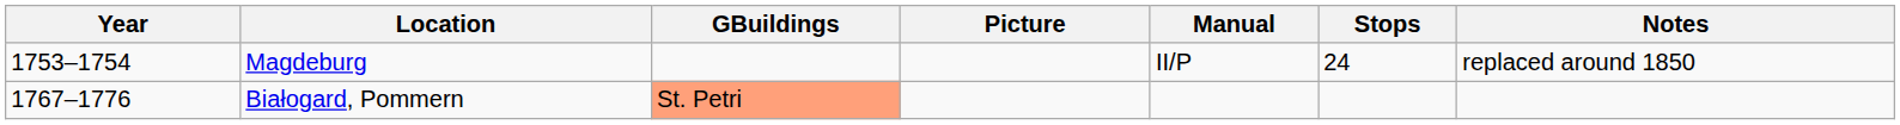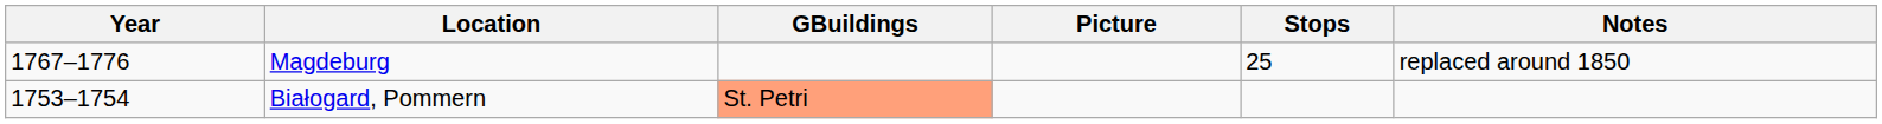- column: Manual | II/P
Magdeburg | Year: 1753–1754 -> 1767–1776
Magdeburg | Stops: 24 -> 25
Białogard, Pommern | Year: 1767–1776 -> 1753–1754
